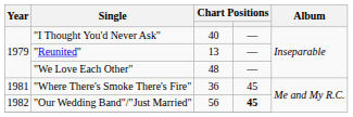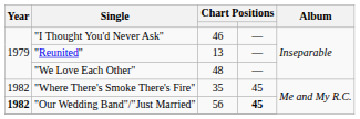"I Thought You'd Never Ask" | column 3: 40 -> 46
"Where There's Smoke There's Fire" | Year: 1981 -> 1982
"Where There's Smoke There's Fire" | column 3: 36 -> 35
"Our Wedding Band"/"Just Married" | Year: normal -> bold
